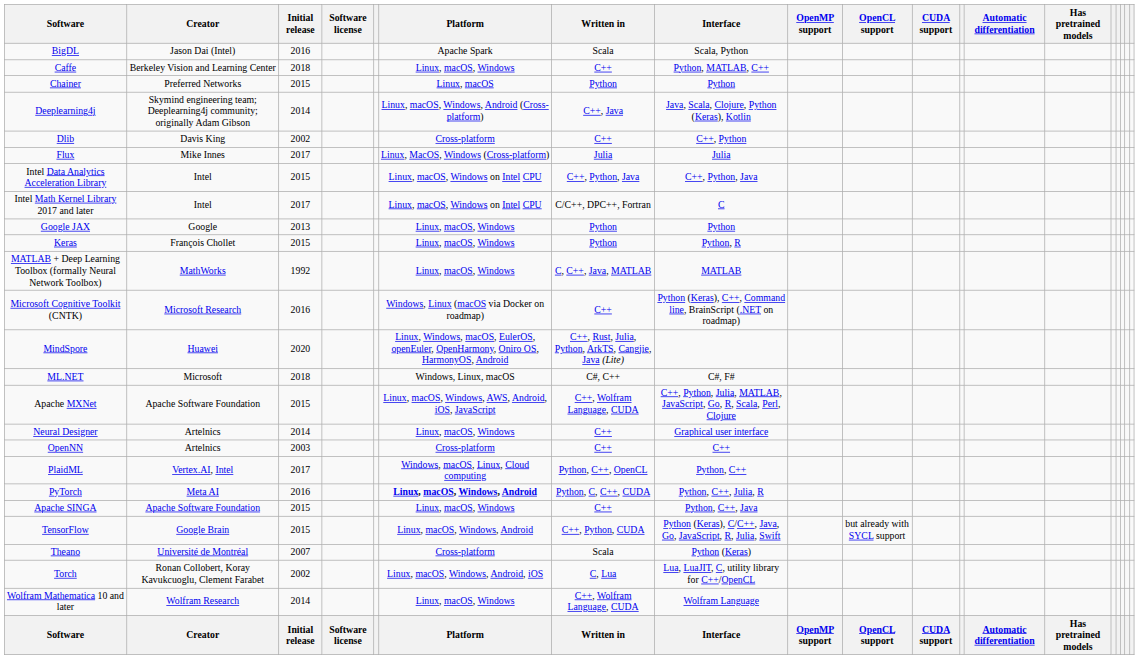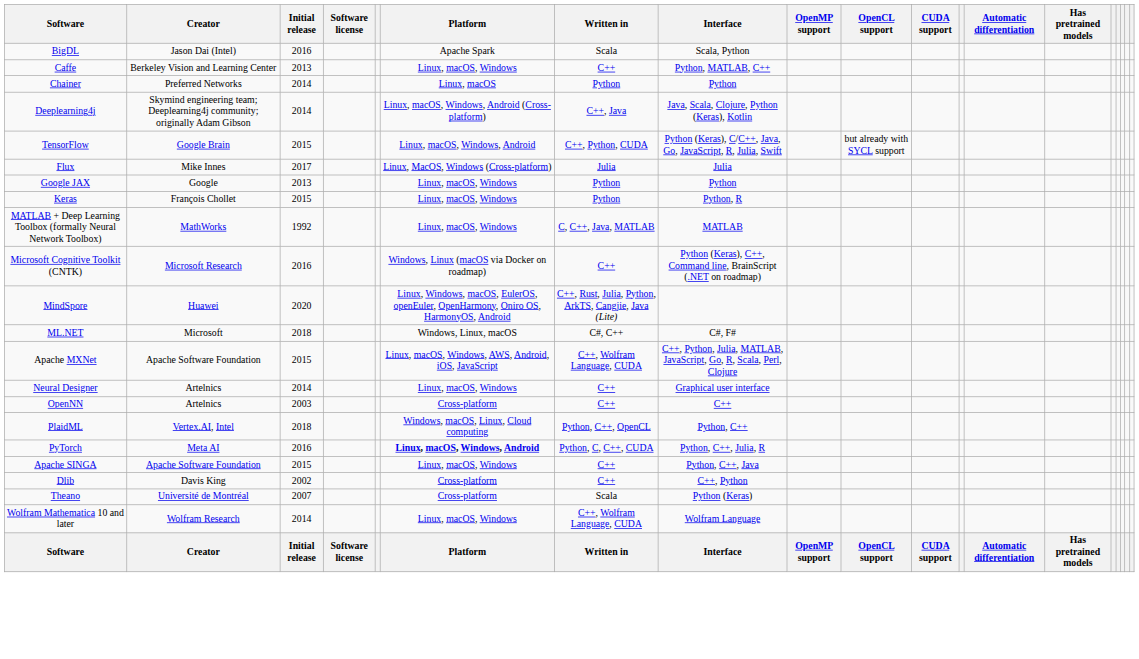Caffe | Initial release: 2018 -> 2013
Chainer | Initial release: 2015 -> 2014
rows swapped: Dlib <-> TensorFlow
- row: Intel Data Analytics Acceleration Library | Intel | 2015 | Linux, macOS, Windows on Intel CPU | C++, Python, Java | C++, Python, Java
- row: Intel Math Kernel Library 2017 and later | Intel | 2017 | Linux, macOS, Windows on Intel CPU | C/C++, DPC++, Fortran | C
PlaidML | Initial release: 2017 -> 2018
- row: Torch | Ronan Collobert, Koray Kavukcuoglu, Clement Farabet | 2002 | Linux, macOS, Windows, Android, iOS | C, Lua | Lua, LuaJIT, C, utility library for C++/OpenCL
